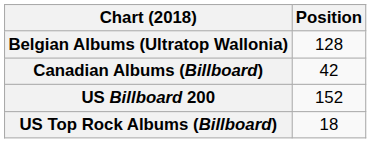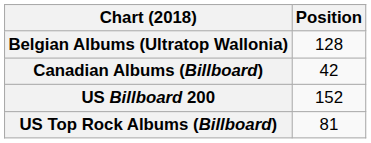US Top Rock Albums (Billboard) | Position: 18 -> 81
